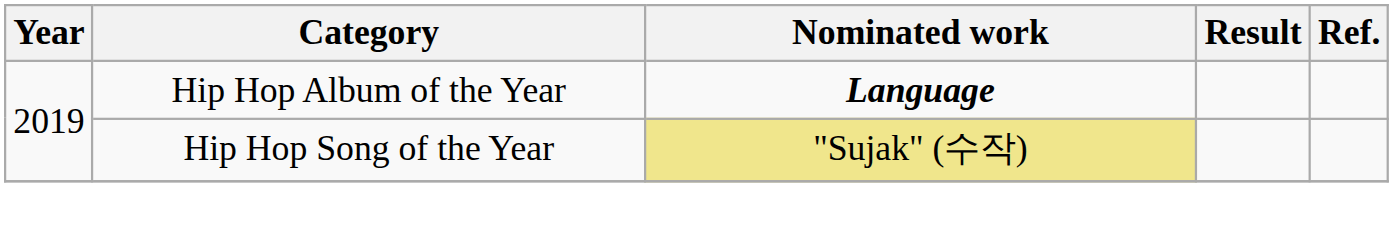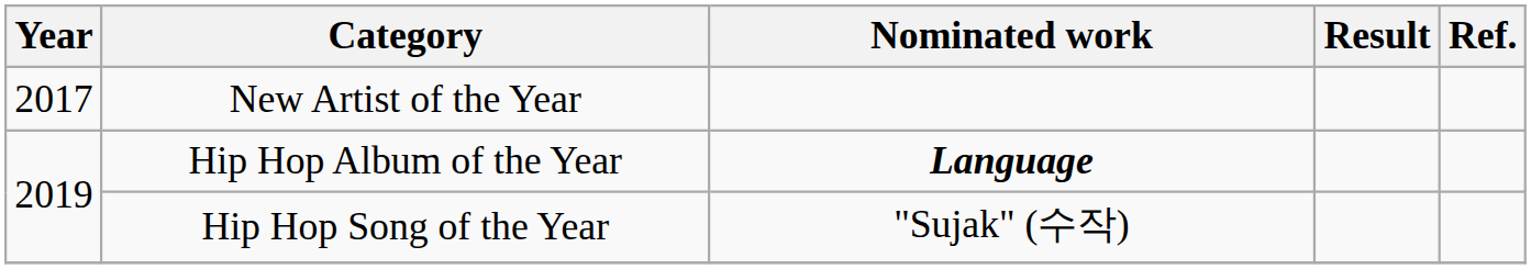+ row: 2017 | New Artist of the Year
Hip Hop Song of the Year | Nominated work: khaki background -> no background
